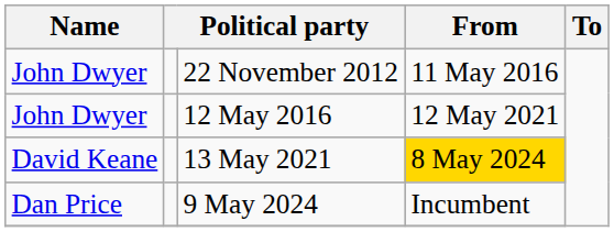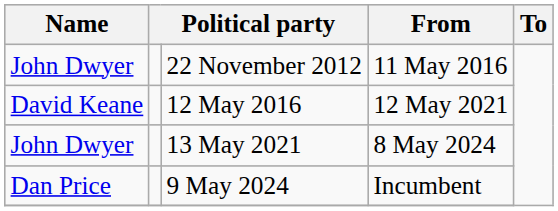12 May 2016 | Name: John Dwyer -> David Keane
13 May 2021 | Name: David Keane -> John Dwyer
13 May 2021 | From: gold background -> no background
